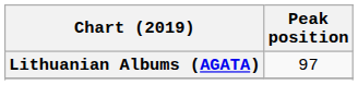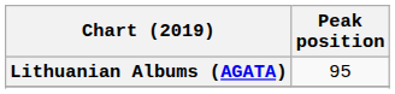Lithuanian Albums (AGATA) | Peak position: 97 -> 95
